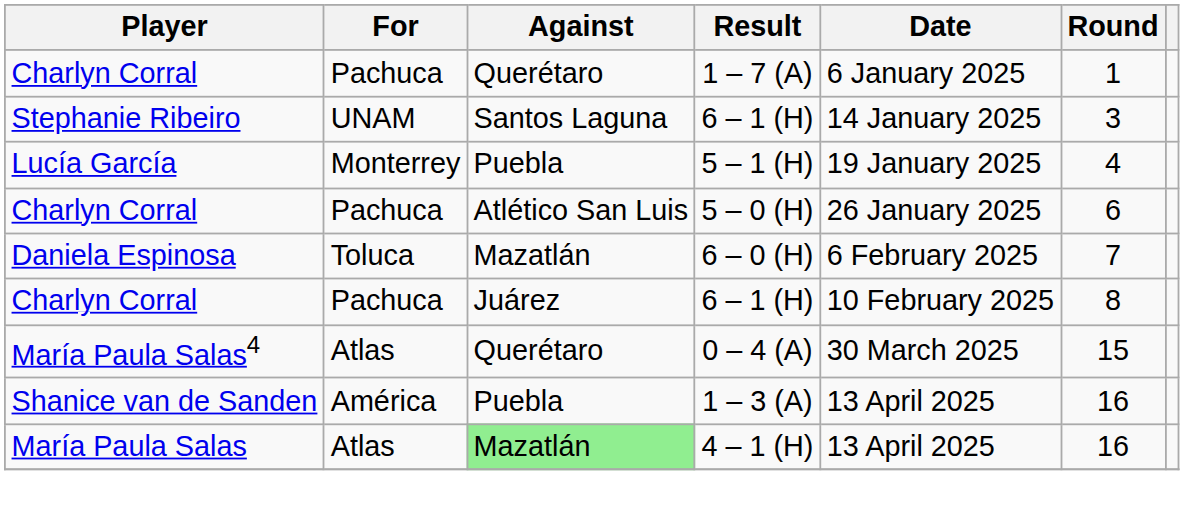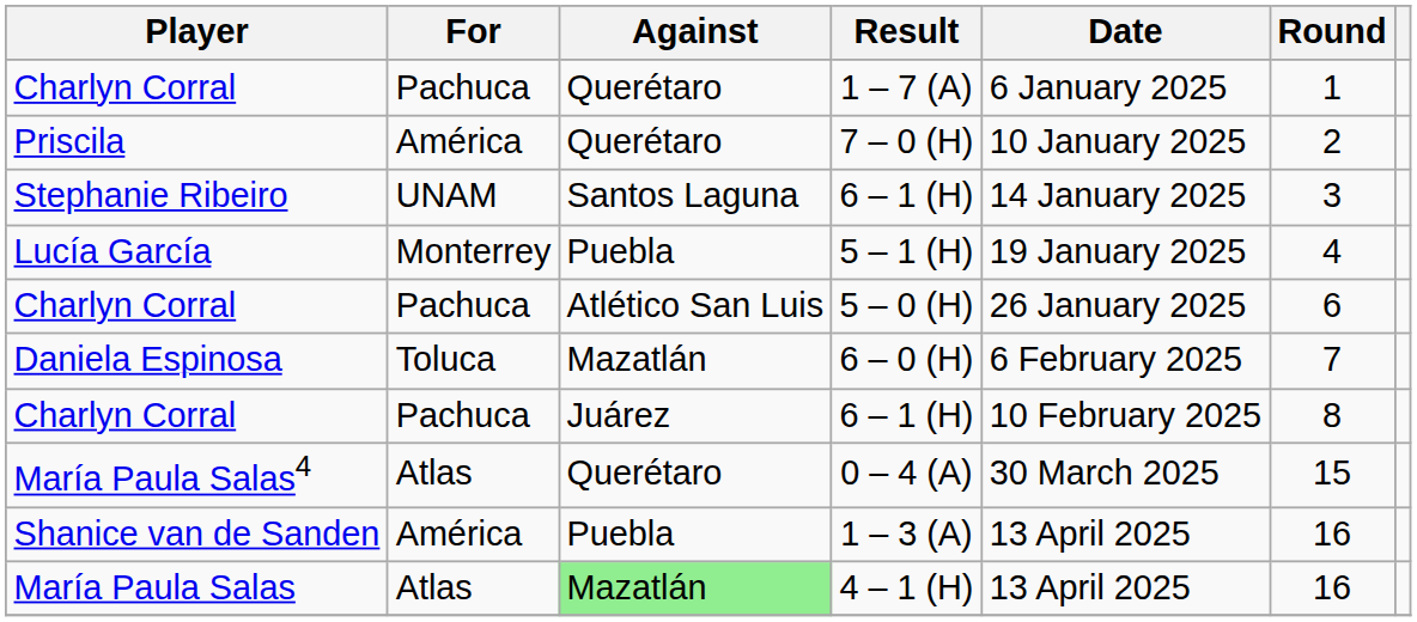+ row: Priscila | América | Querétaro | 7 – 0 (H) | 10 January 2025 | 2
